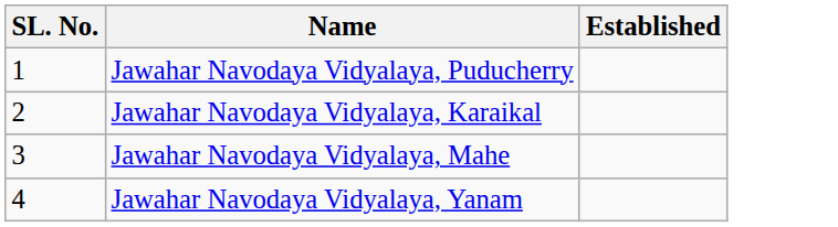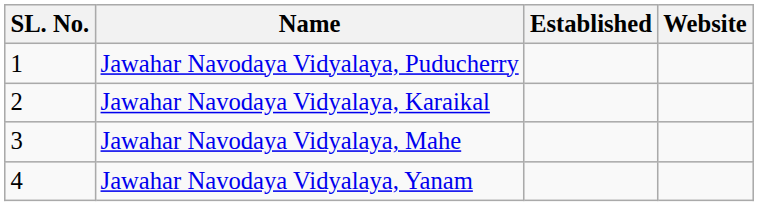+ column: Website
